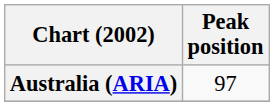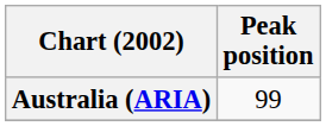Australia (ARIA) | Peak position: 97 -> 99
